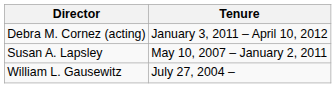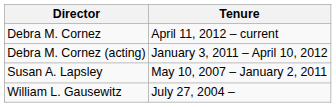+ row: Debra M. Cornez | April 11, 2012 – current
